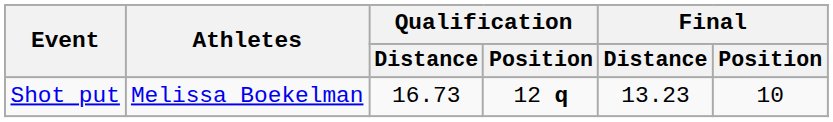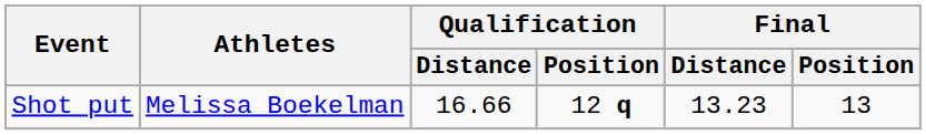Shot put | Qualification / Distance: 16.73 -> 16.66
Shot put | Final / Position: 10 -> 13
